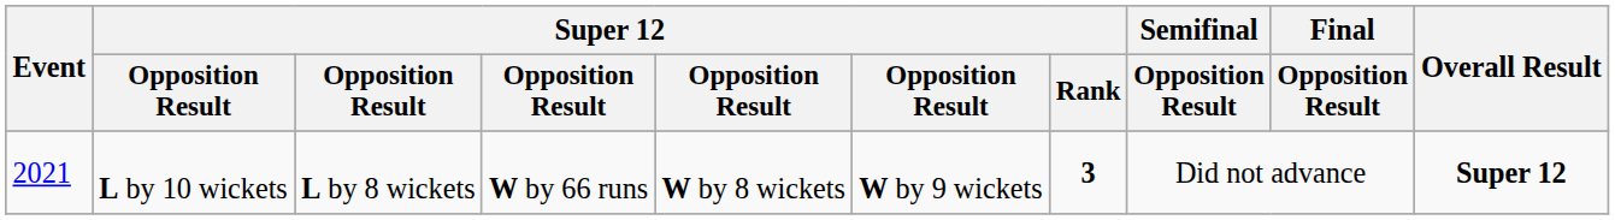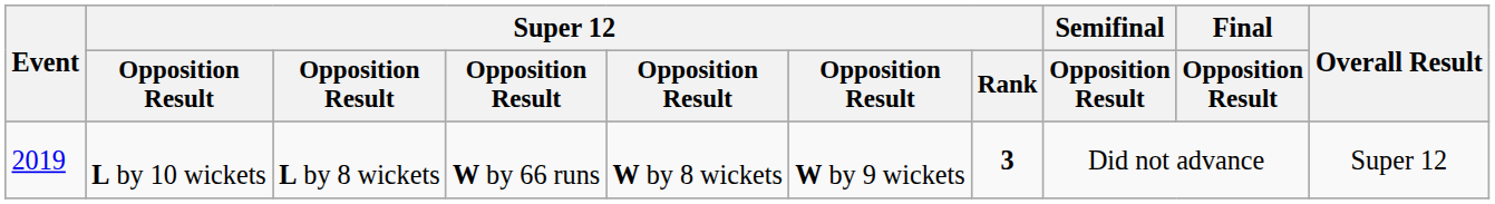L by 10 wickets | Event: 2021 -> 2019
L by 10 wickets | Overall Result: bold -> normal
